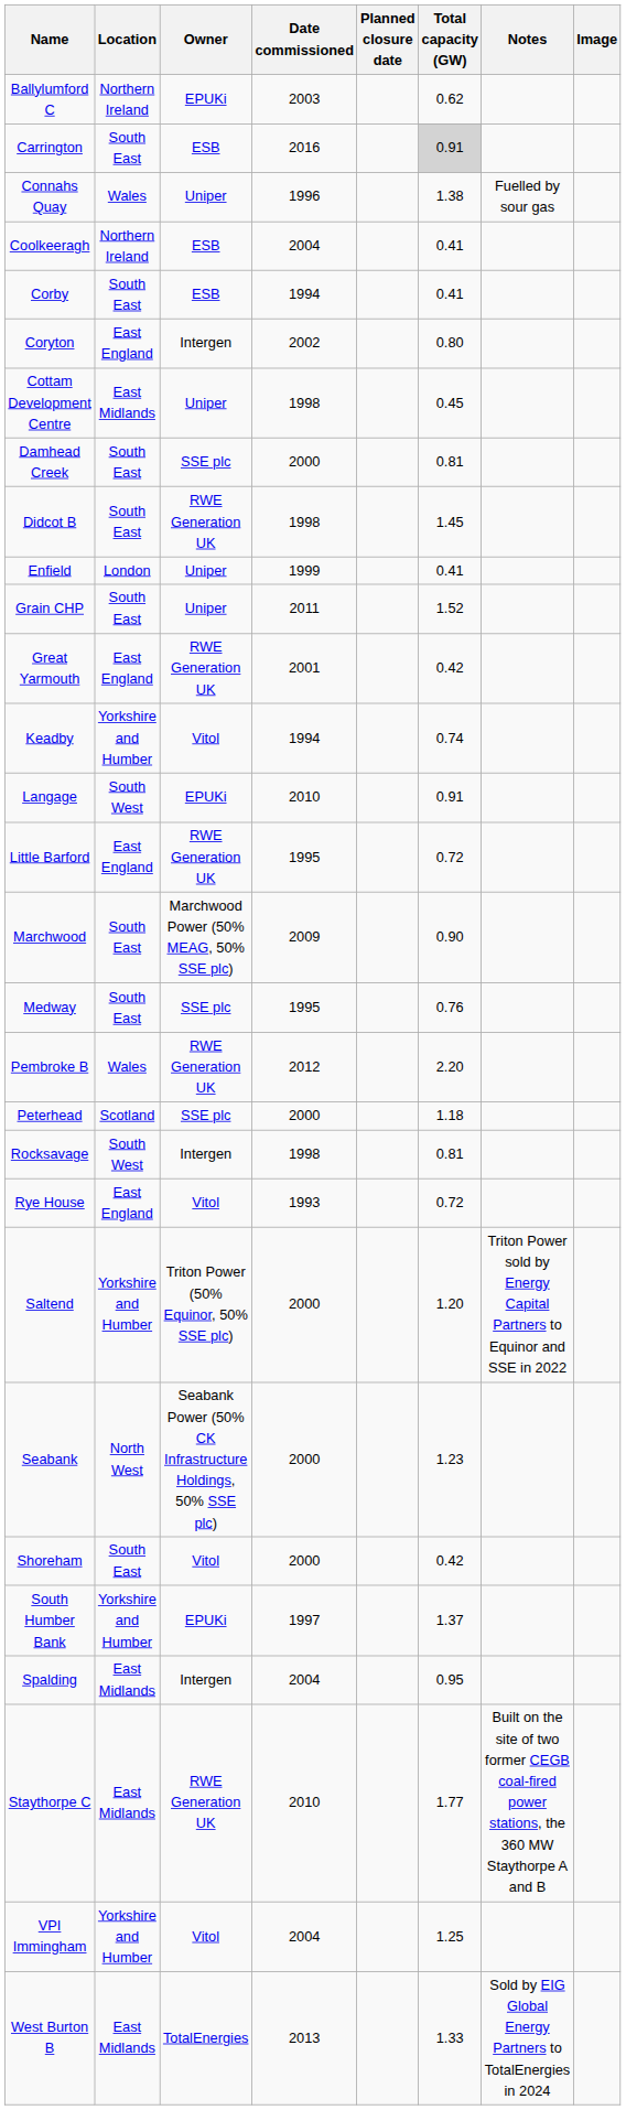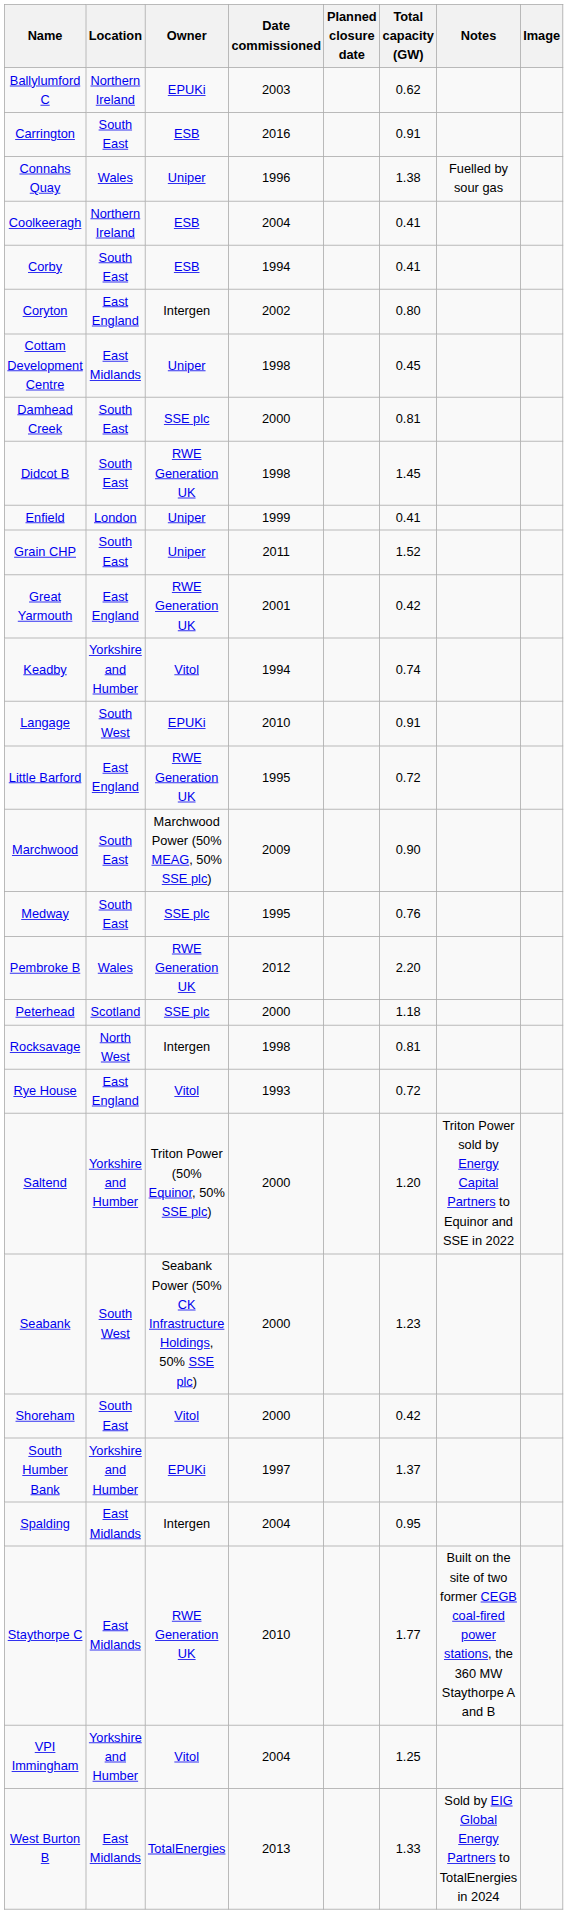Carrington | Total capacity (GW): lightgrey background -> no background
Rocksavage | Location: South West -> North West
Seabank | Location: North West -> South West
